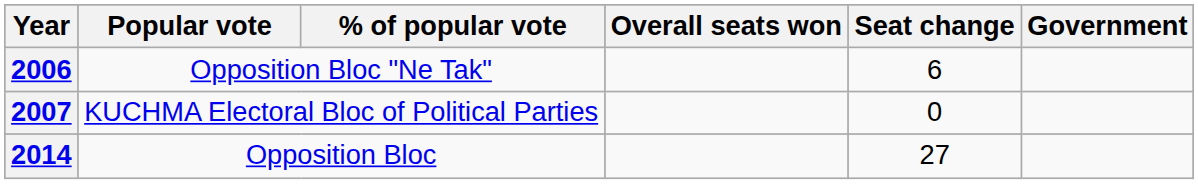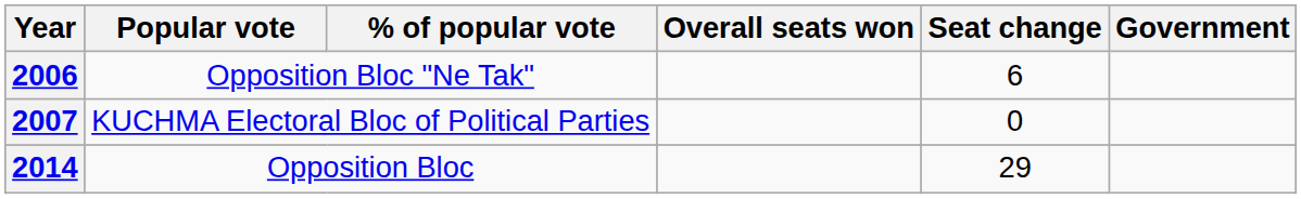2014 | Seat change: 27 -> 29
